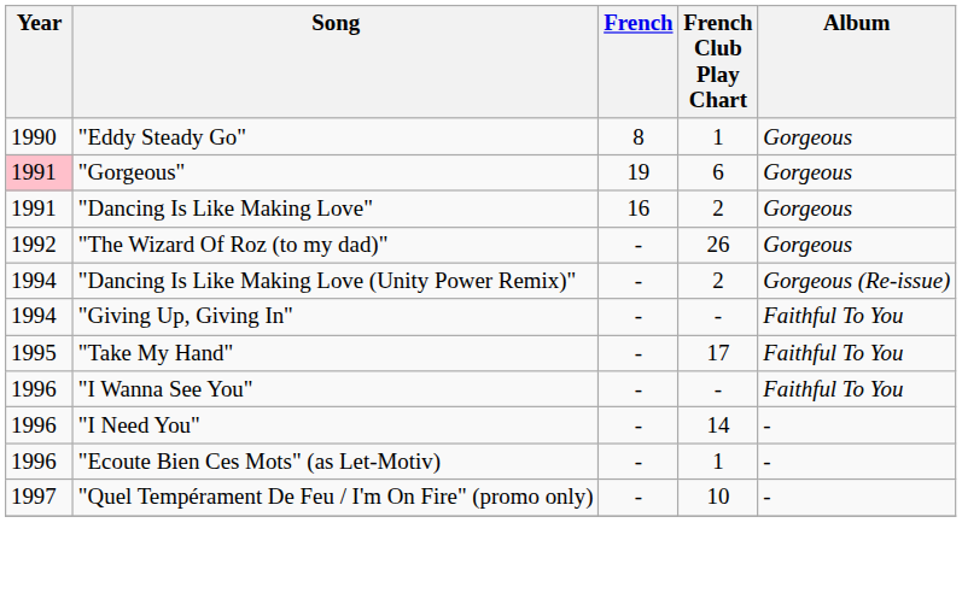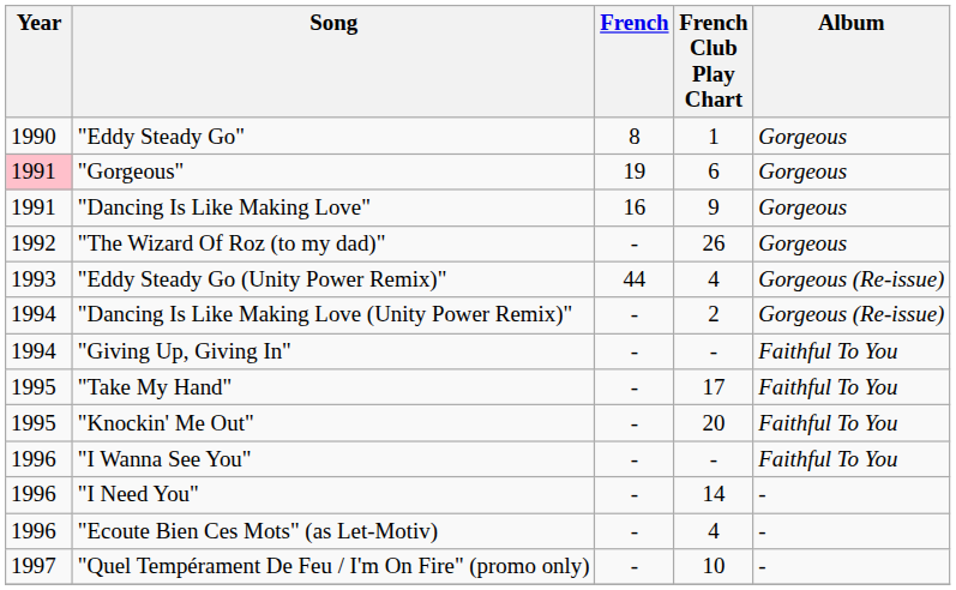"Dancing Is Like Making Love" | French Club Play Chart: 2 -> 9
+ row: 1993 | "Eddy Steady Go (Unity Power Remix)" | 44 | 4 | Gorgeous (Re-issue)
+ row: 1995 | "Knockin' Me Out" | - | 20 | Faithful To You
"Ecoute Bien Ces Mots" (as Let-Motiv) | French Club Play Chart: 1 -> 4
